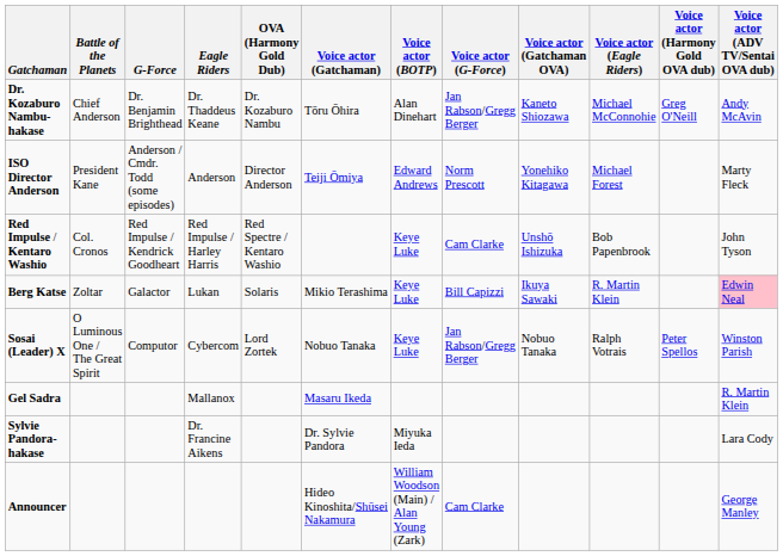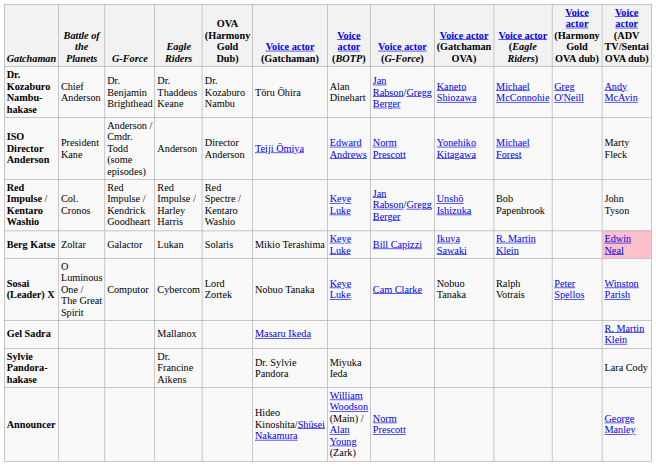Red Impulse / Kentaro Washio | Voice actor (G-Force): Cam Clarke -> Jan Rabson/Gregg Berger
Sosai (Leader) X | Voice actor (G-Force): Jan Rabson/Gregg Berger -> Cam Clarke
Announcer | Voice actor (G-Force): Cam Clarke -> Norm Prescott
